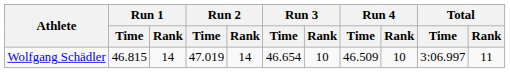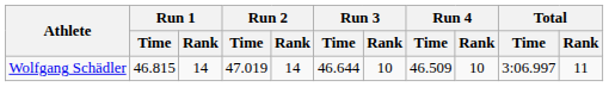Wolfgang Schädler | Run 3 / Time: 46.654 -> 46.644
